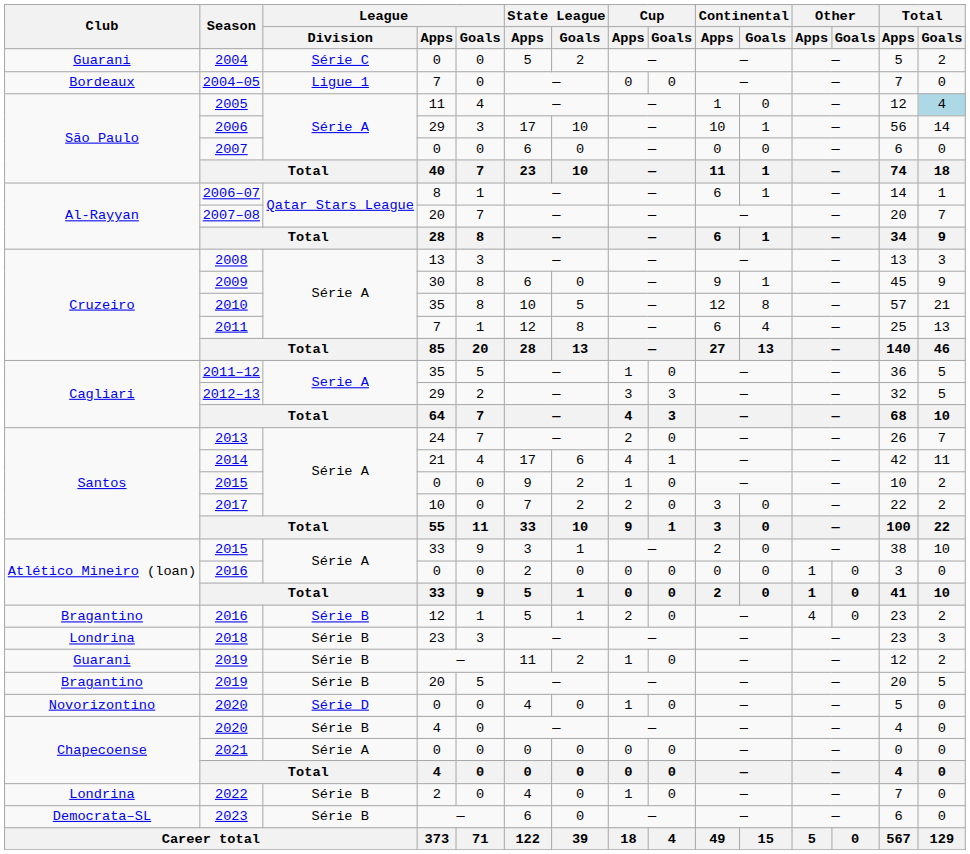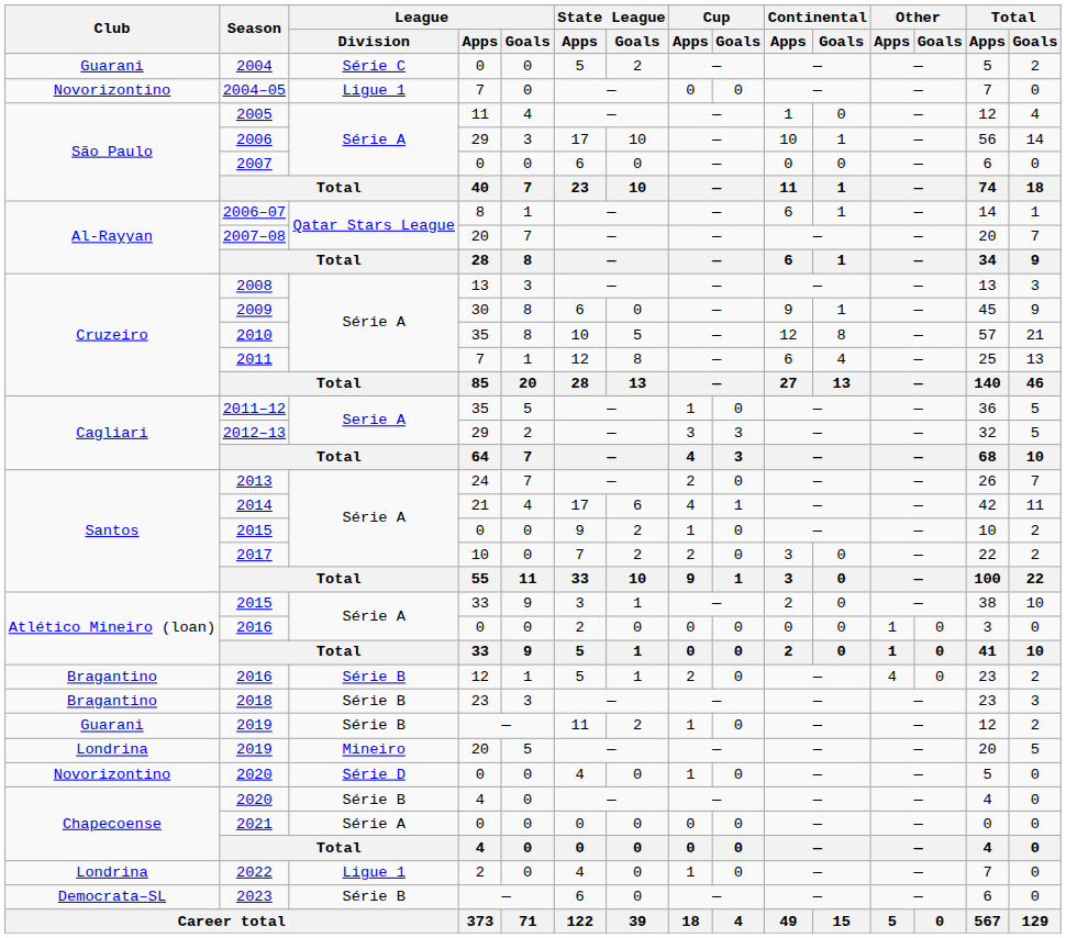2004–05 | Club: Bordeaux -> Novorizontino
2005 | Total / Goals: lightblue background -> no background
2018 | Club: Londrina -> Bragantino
2019 / 20 | Club: Bragantino -> Londrina
2019 / 20 | League / Division: Série B -> Mineiro
2022 | League / Division: Série B -> Ligue 1
